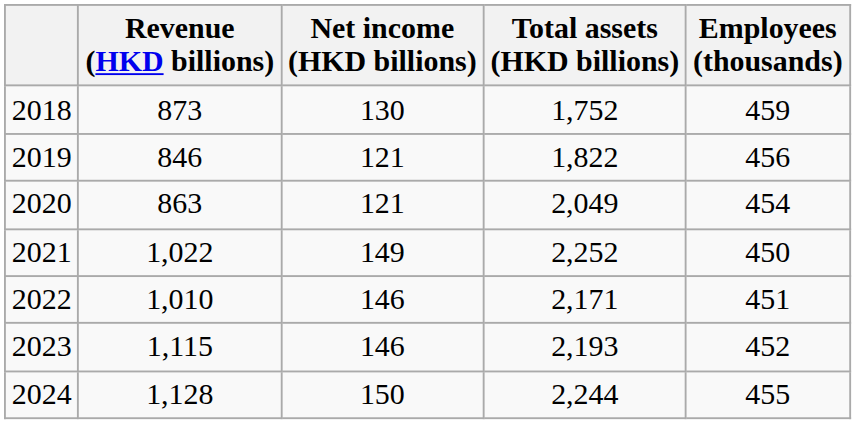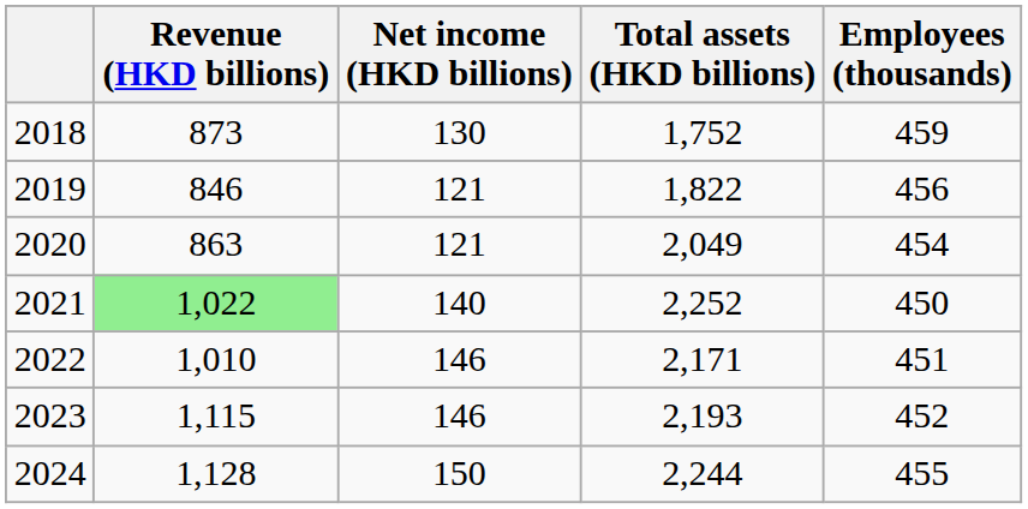2021 | Revenue (HKD billions): no background -> lightgreen background
2021 | Net income (HKD billions): 149 -> 140
